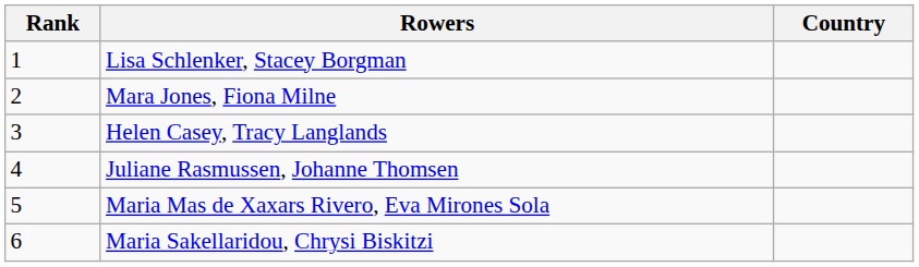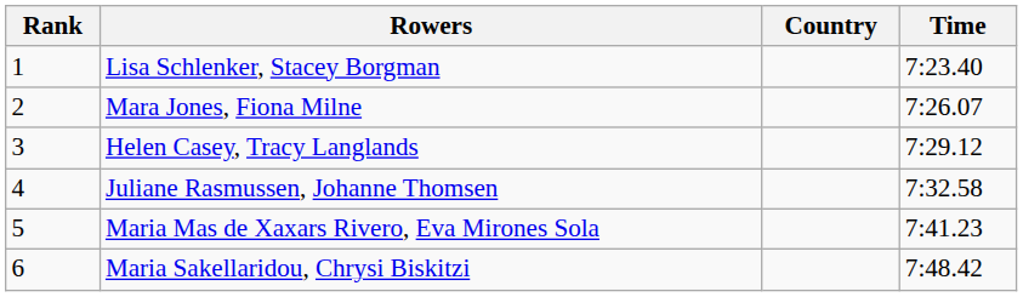+ column: Time | 7:23.40 | 7:26.07 | 7:29.12 | 7:32.58 | 7:41.23 | 7:48.42
